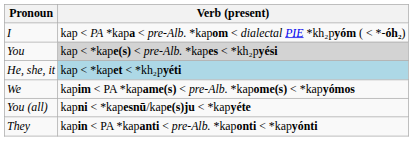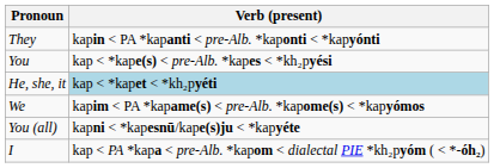rows swapped: I <-> They
You | Verb (present): lightgrey background -> no background
